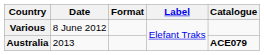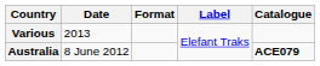Various | Date: 8 June 2012 -> 2013
Australia | Date: 2013 -> 8 June 2012
